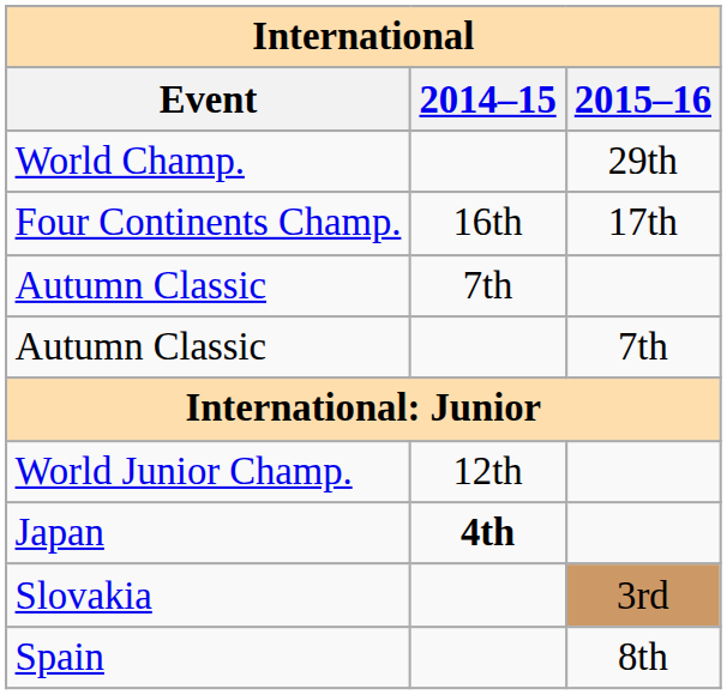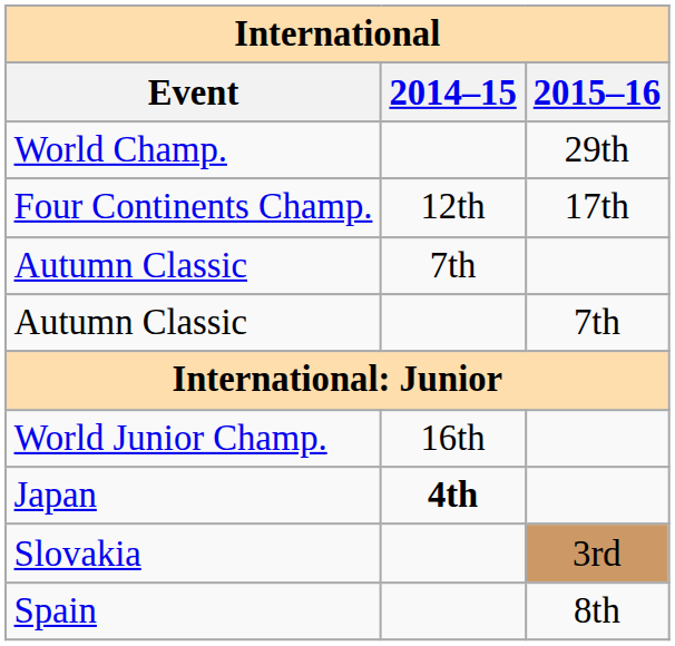Four Continents Champ. | 2014–15: 16th -> 12th
World Junior Champ. | 2014–15: 12th -> 16th
